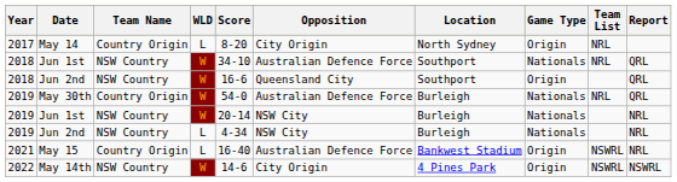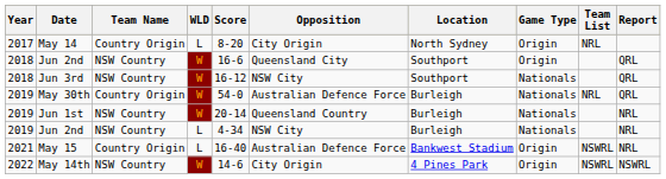- row: 2018 | Jun 1st | NSW Country | W | 34-10 | Australian Defence Force | Southport | Nationals | NRL | QRL
+ row: 2018 | Jun 3rd | NSW Country | W | 16-12 | NSW City | Southport | Nationals | QRL
2019 / Jun 1st | Opposition: NSW City -> Queensland Country
